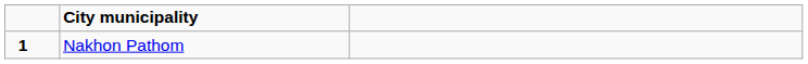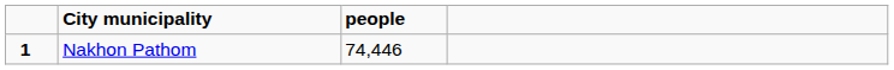+ column: people | 74,446
